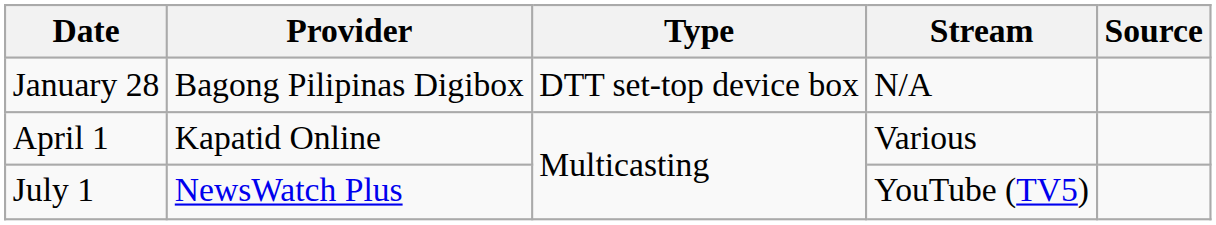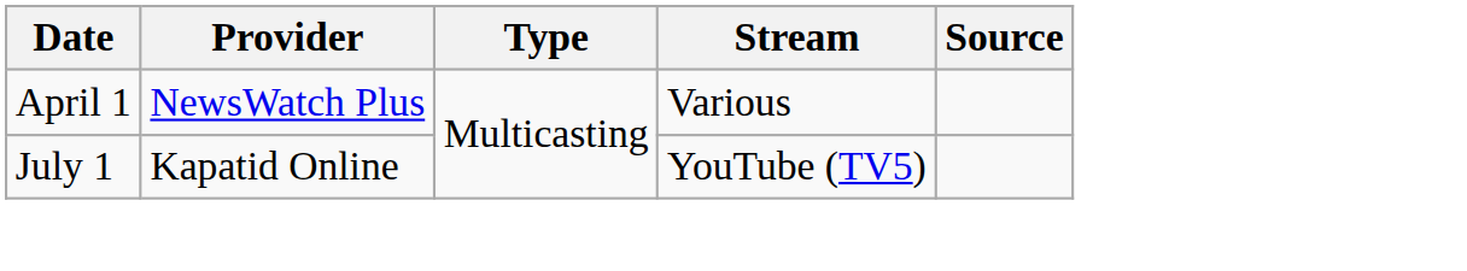- row: January 28 | Bagong Pilipinas Digibox | DTT set-top device box | N/A
April 1 | Provider: Kapatid Online -> NewsWatch Plus
July 1 | Provider: NewsWatch Plus -> Kapatid Online
